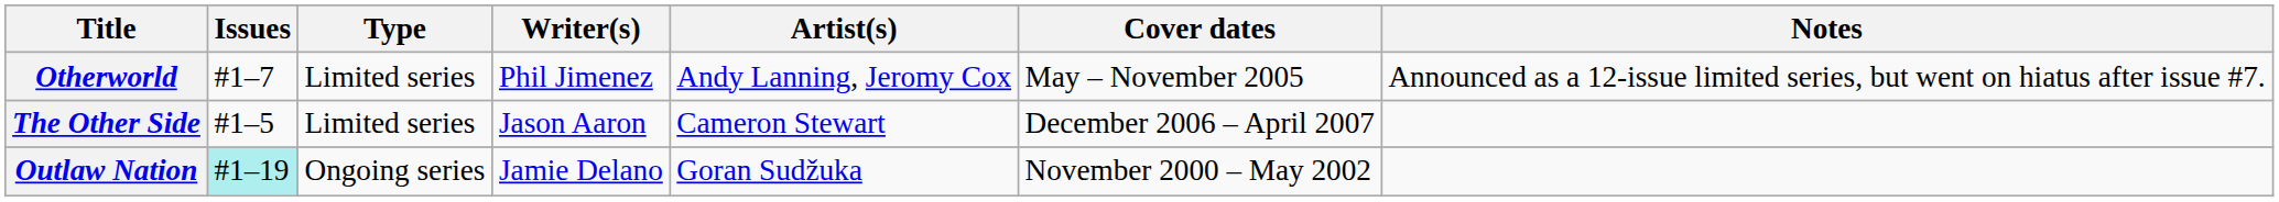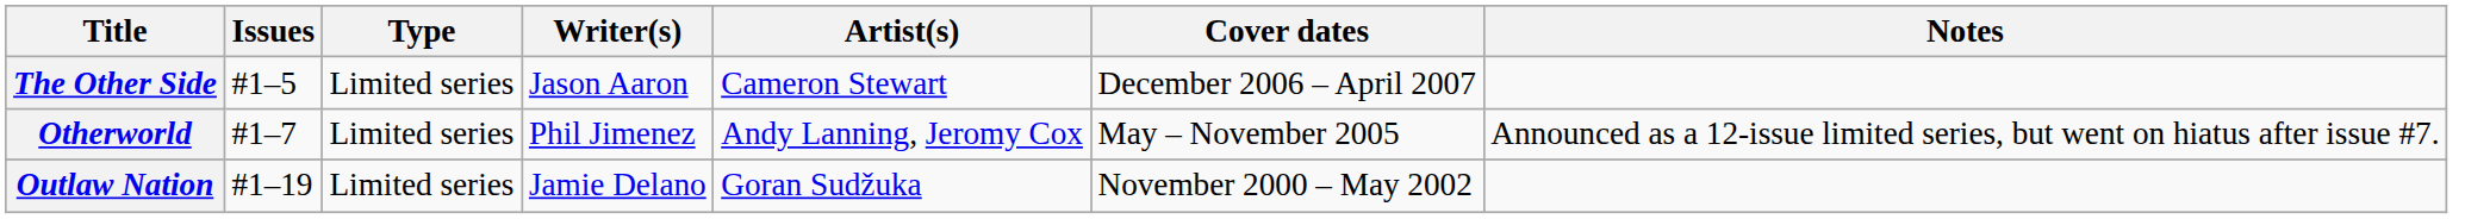rows swapped: The Other Side <-> Otherworld
Outlaw Nation | Issues: paleturquoise background -> no background
Outlaw Nation | Type: Ongoing series -> Limited series
